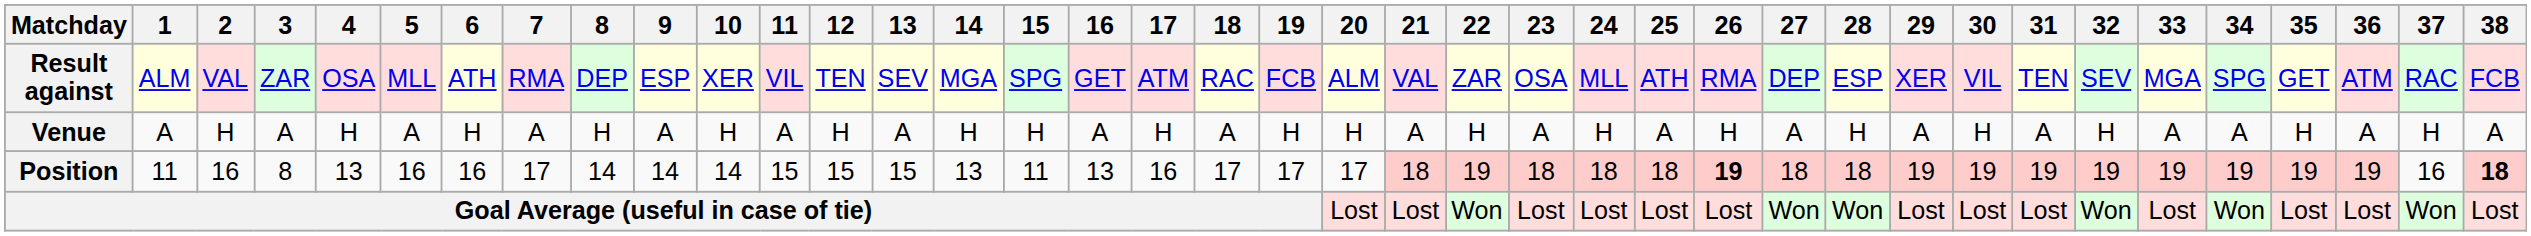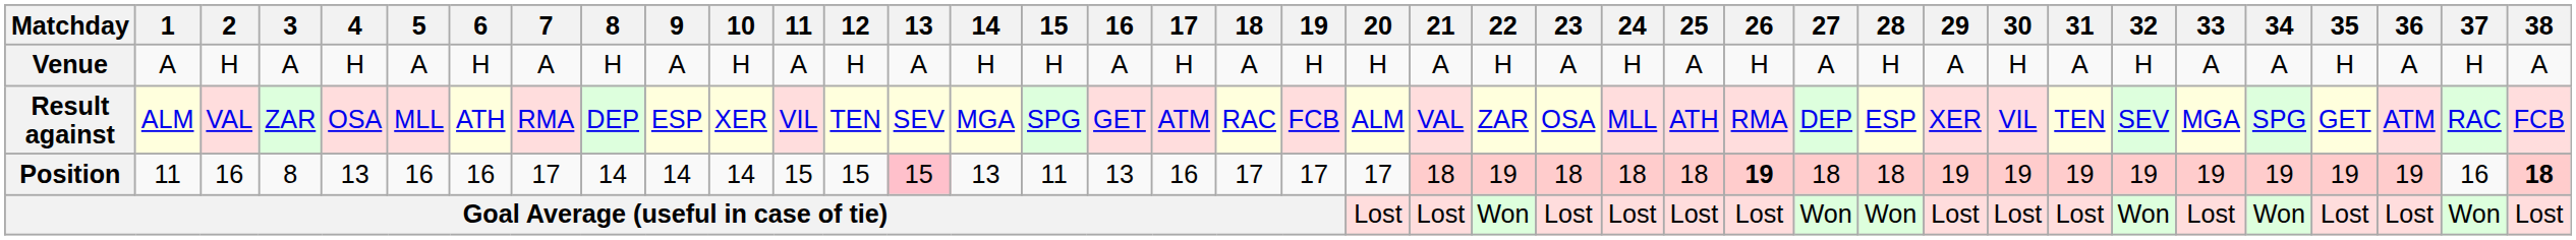rows swapped: Result against <-> Venue
Position | 13: no background -> pink background
